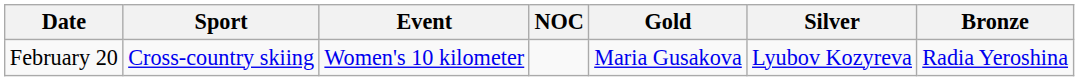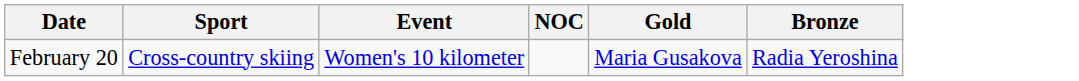- column: Silver | Lyubov Kozyreva
